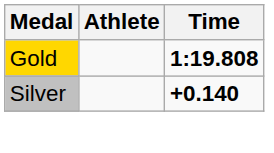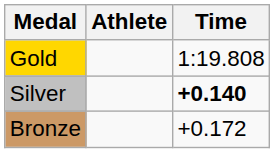Gold | Time: bold -> normal
+ row: Bronze | +0.172
